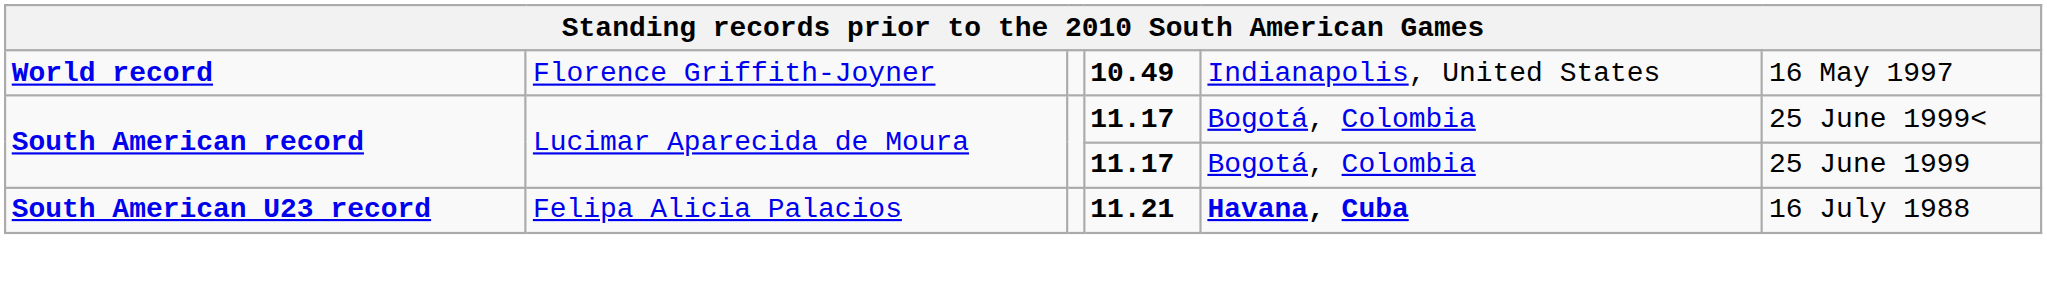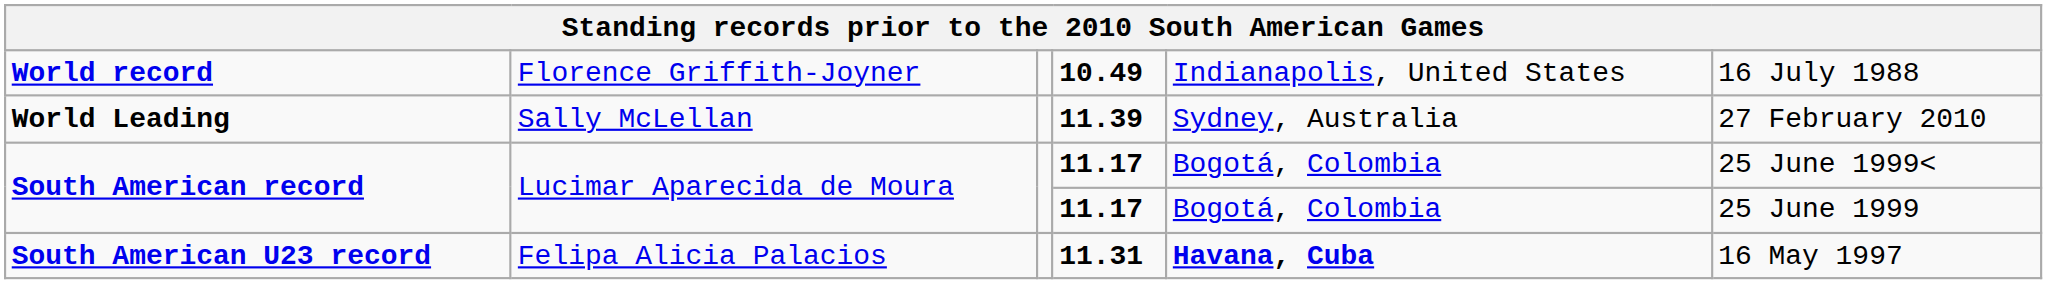World record | column 6: 16 May 1997 -> 16 July 1988
+ row: World Leading | Sally McLellan | 11.39 | Sydney, Australia | 27 February 2010
South American U23 record | column 4: 11.21 -> 11.31
South American U23 record | column 6: 16 July 1988 -> 16 May 1997
